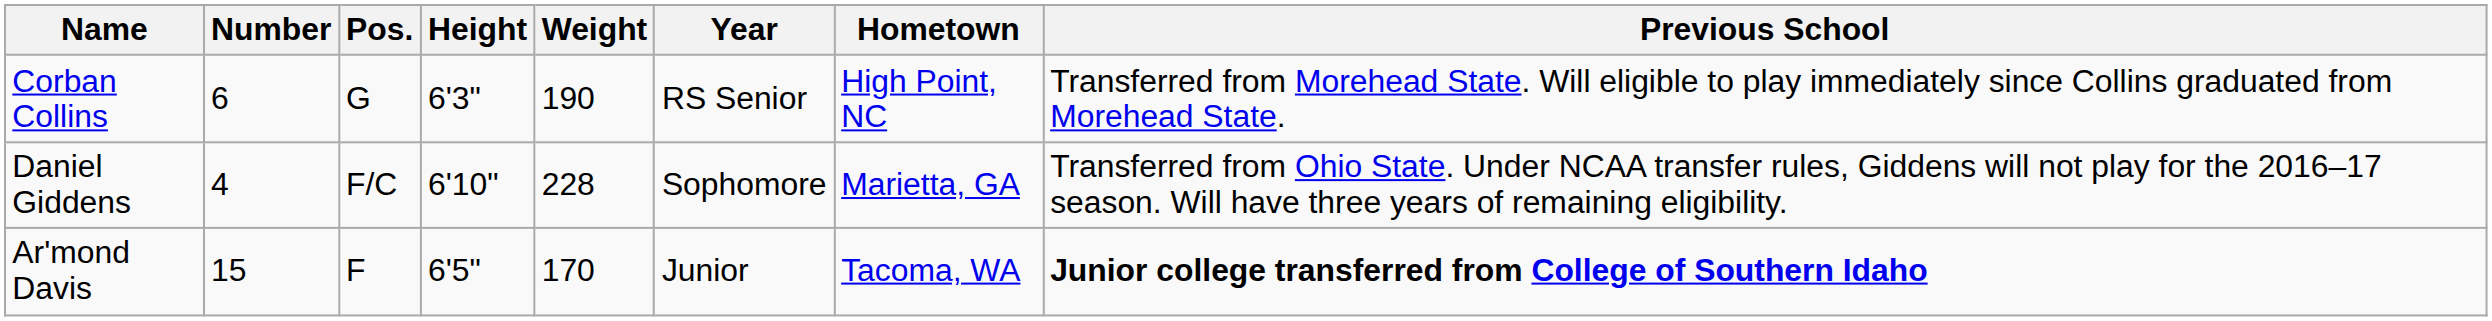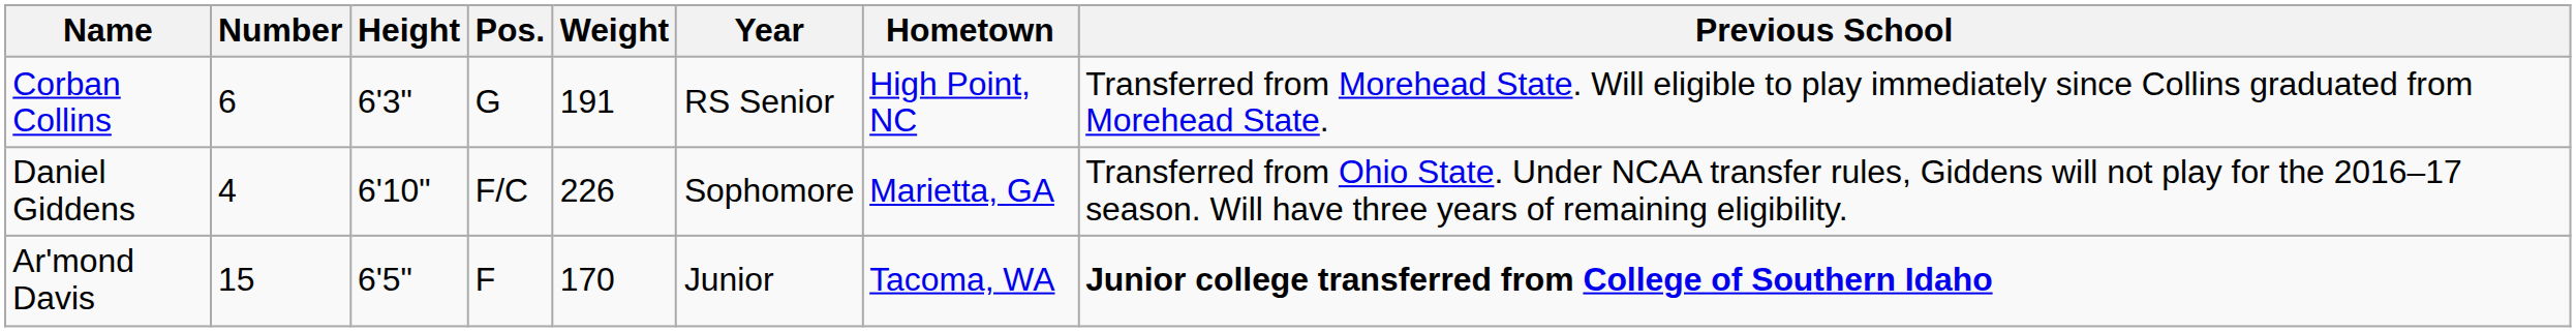columns swapped: Pos. <-> Height
Corban Collins | Weight: 190 -> 191
Daniel Giddens | Weight: 228 -> 226
